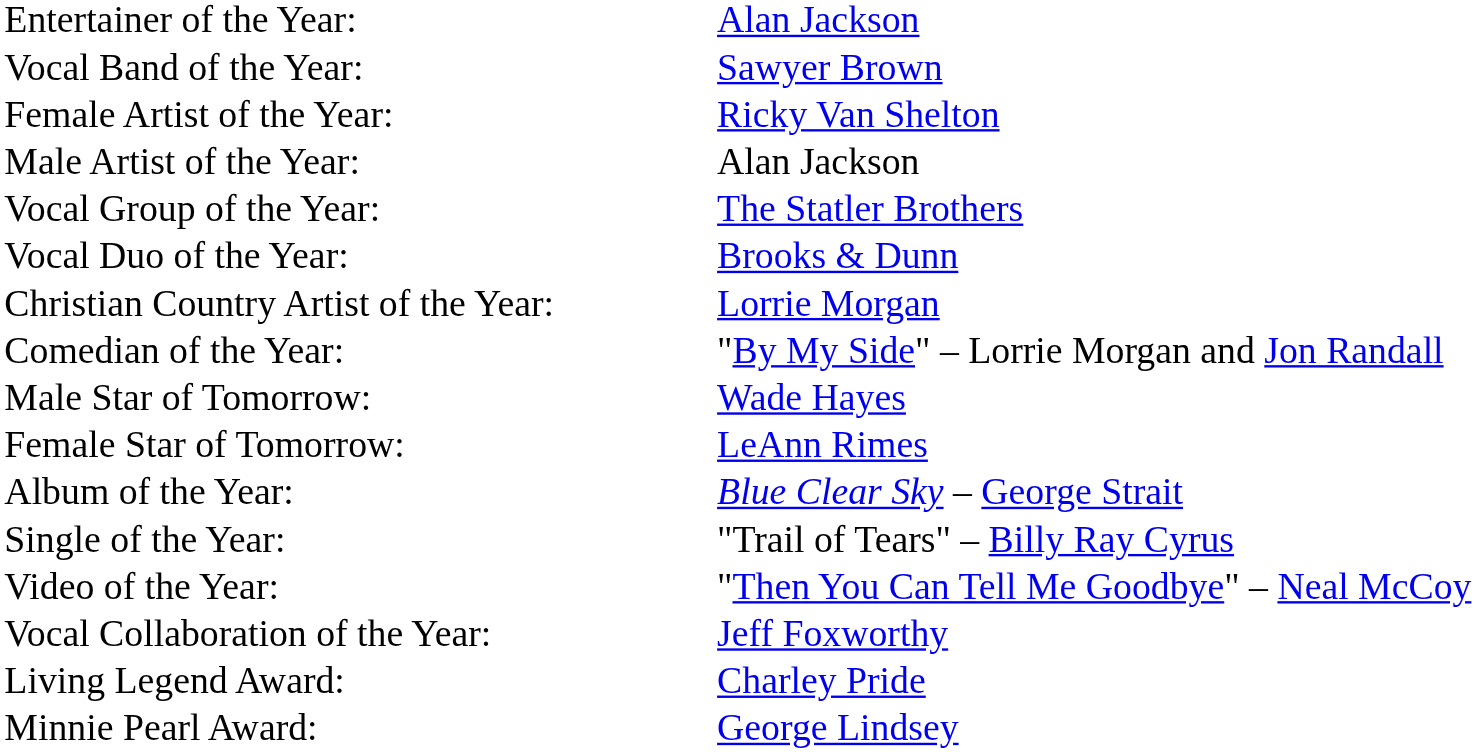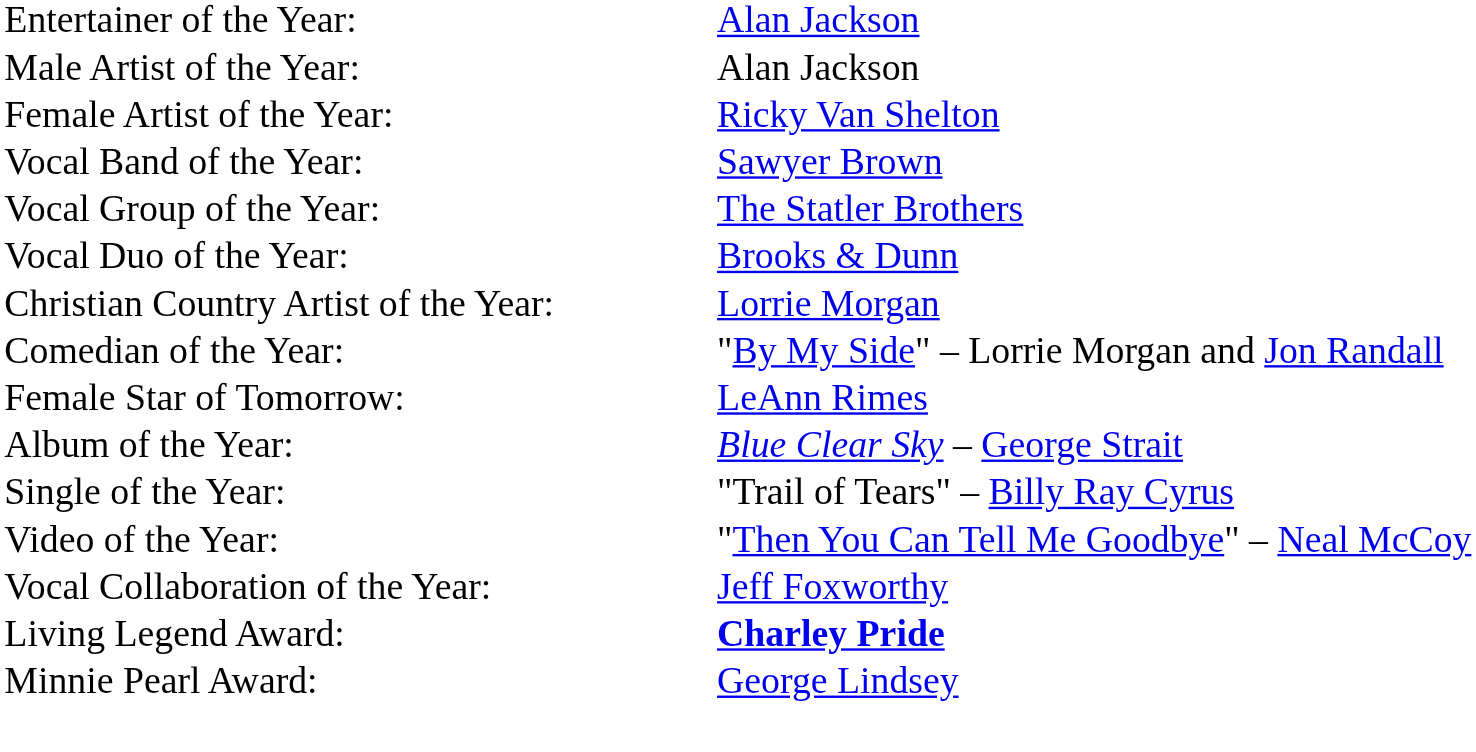rows swapped: Male Artist of the Year: <-> Vocal Band of the Year:
- row: Male Star of Tomorrow: | Wade Hayes
Living Legend Award: | column 2: normal -> bold
